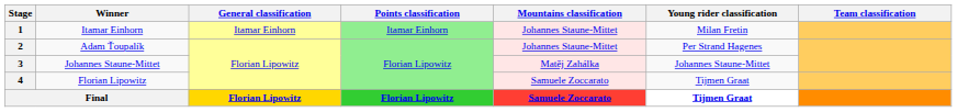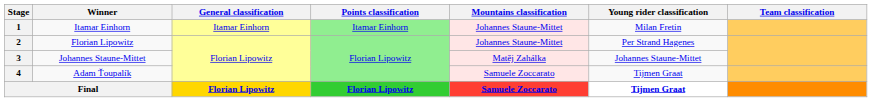2 | Winner: Adam Ťoupalík -> Florian Lipowitz
4 | Winner: Florian Lipowitz -> Adam Ťoupalík
